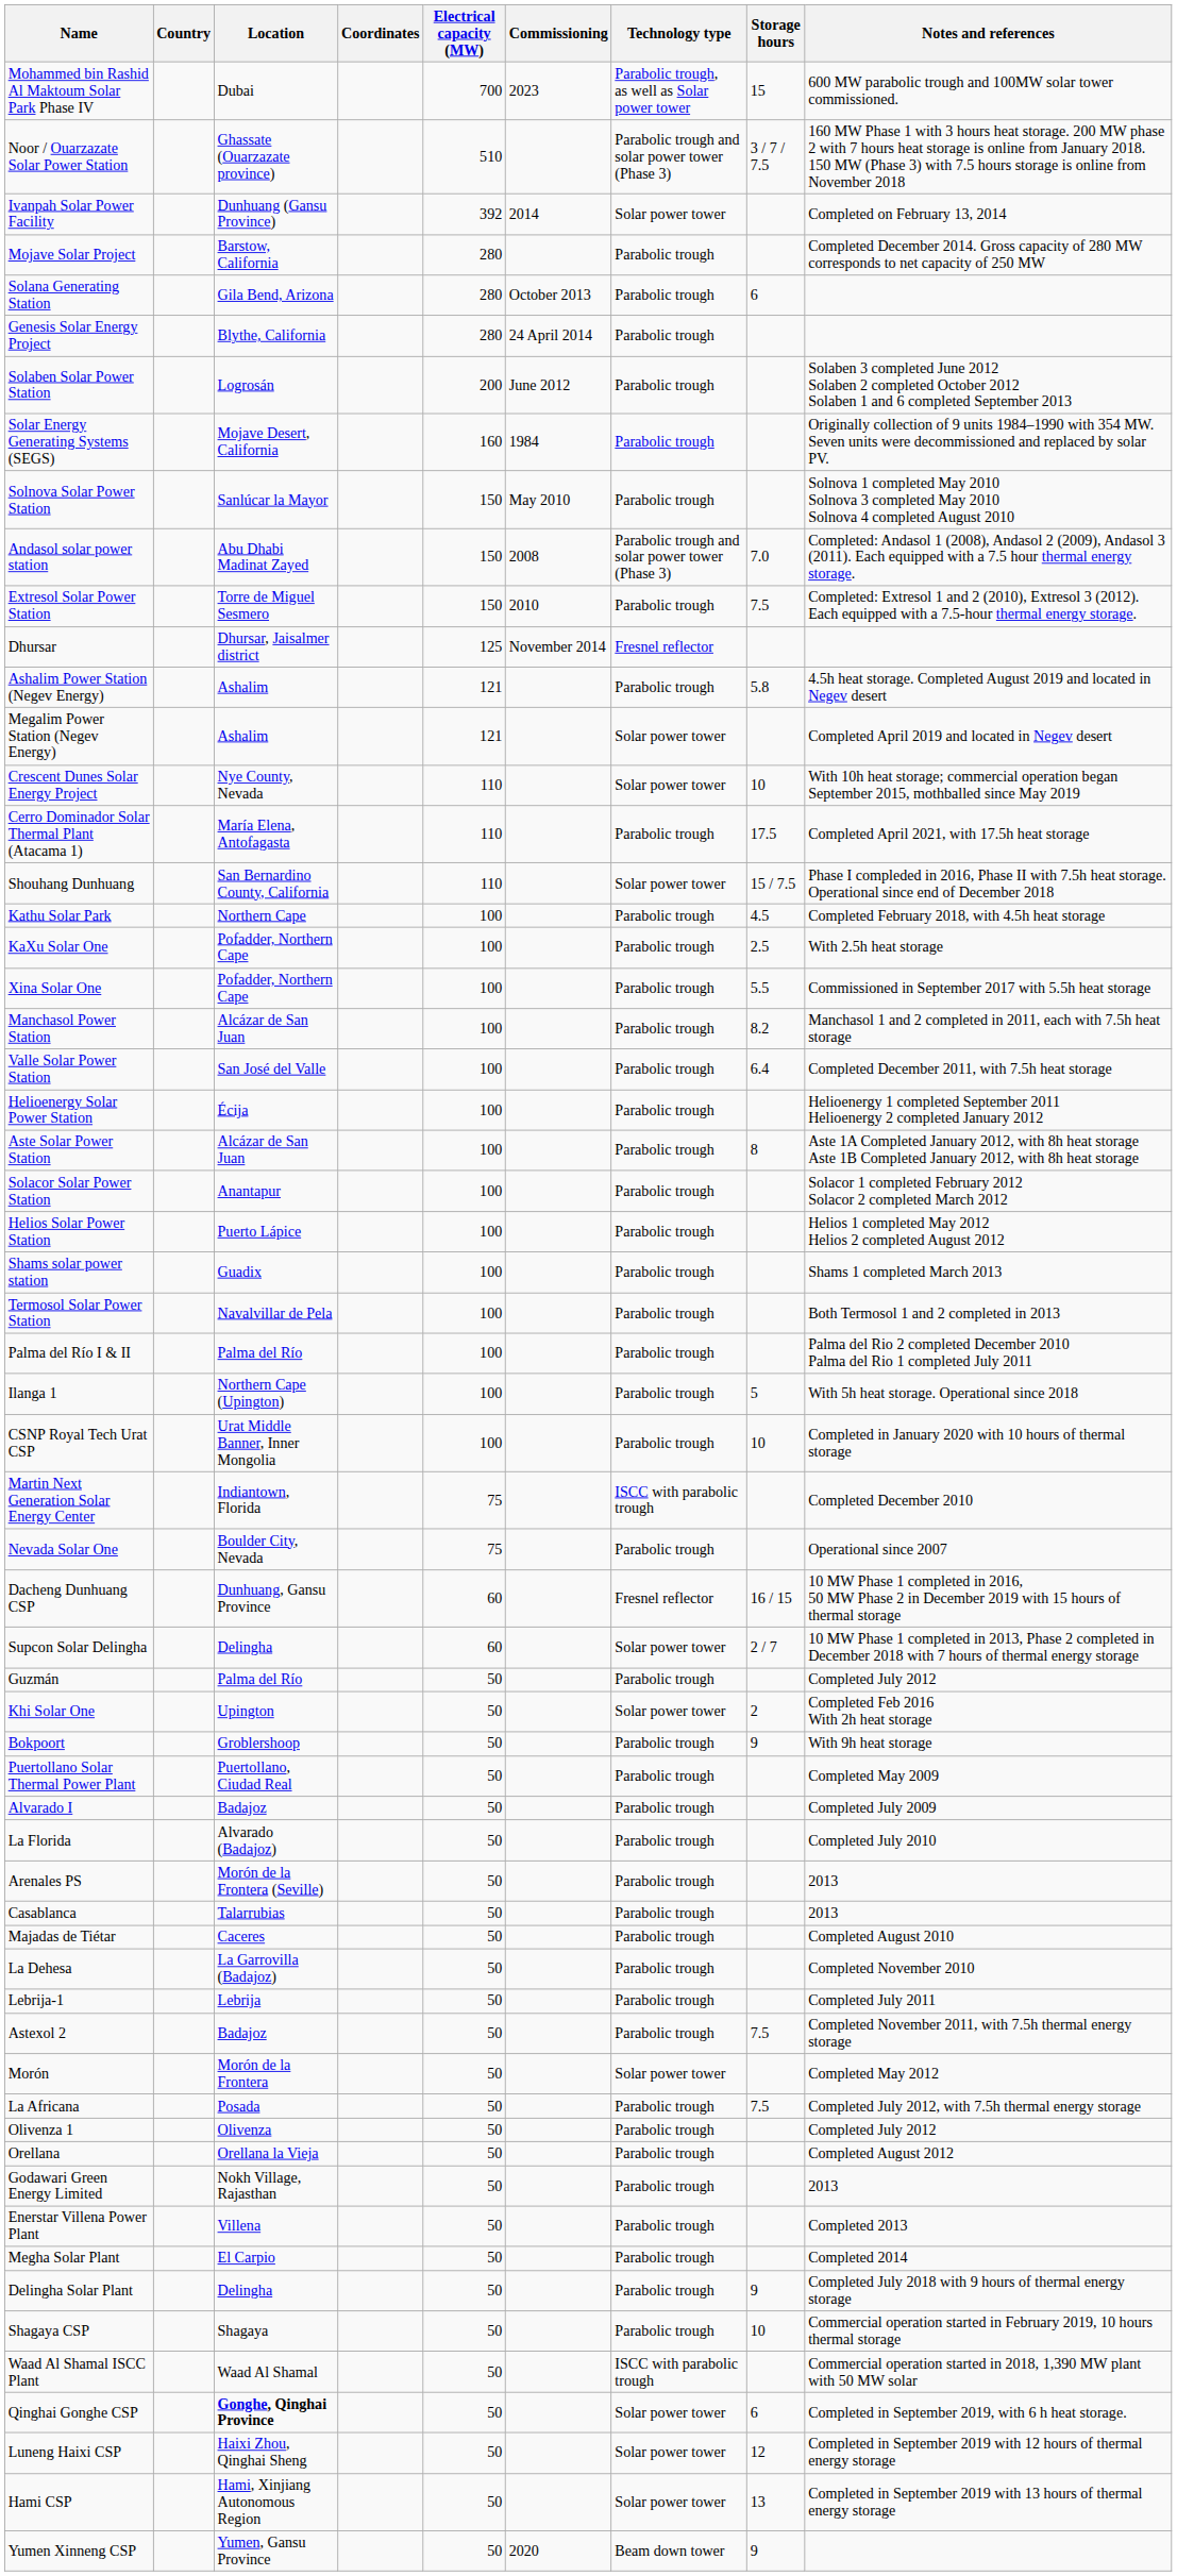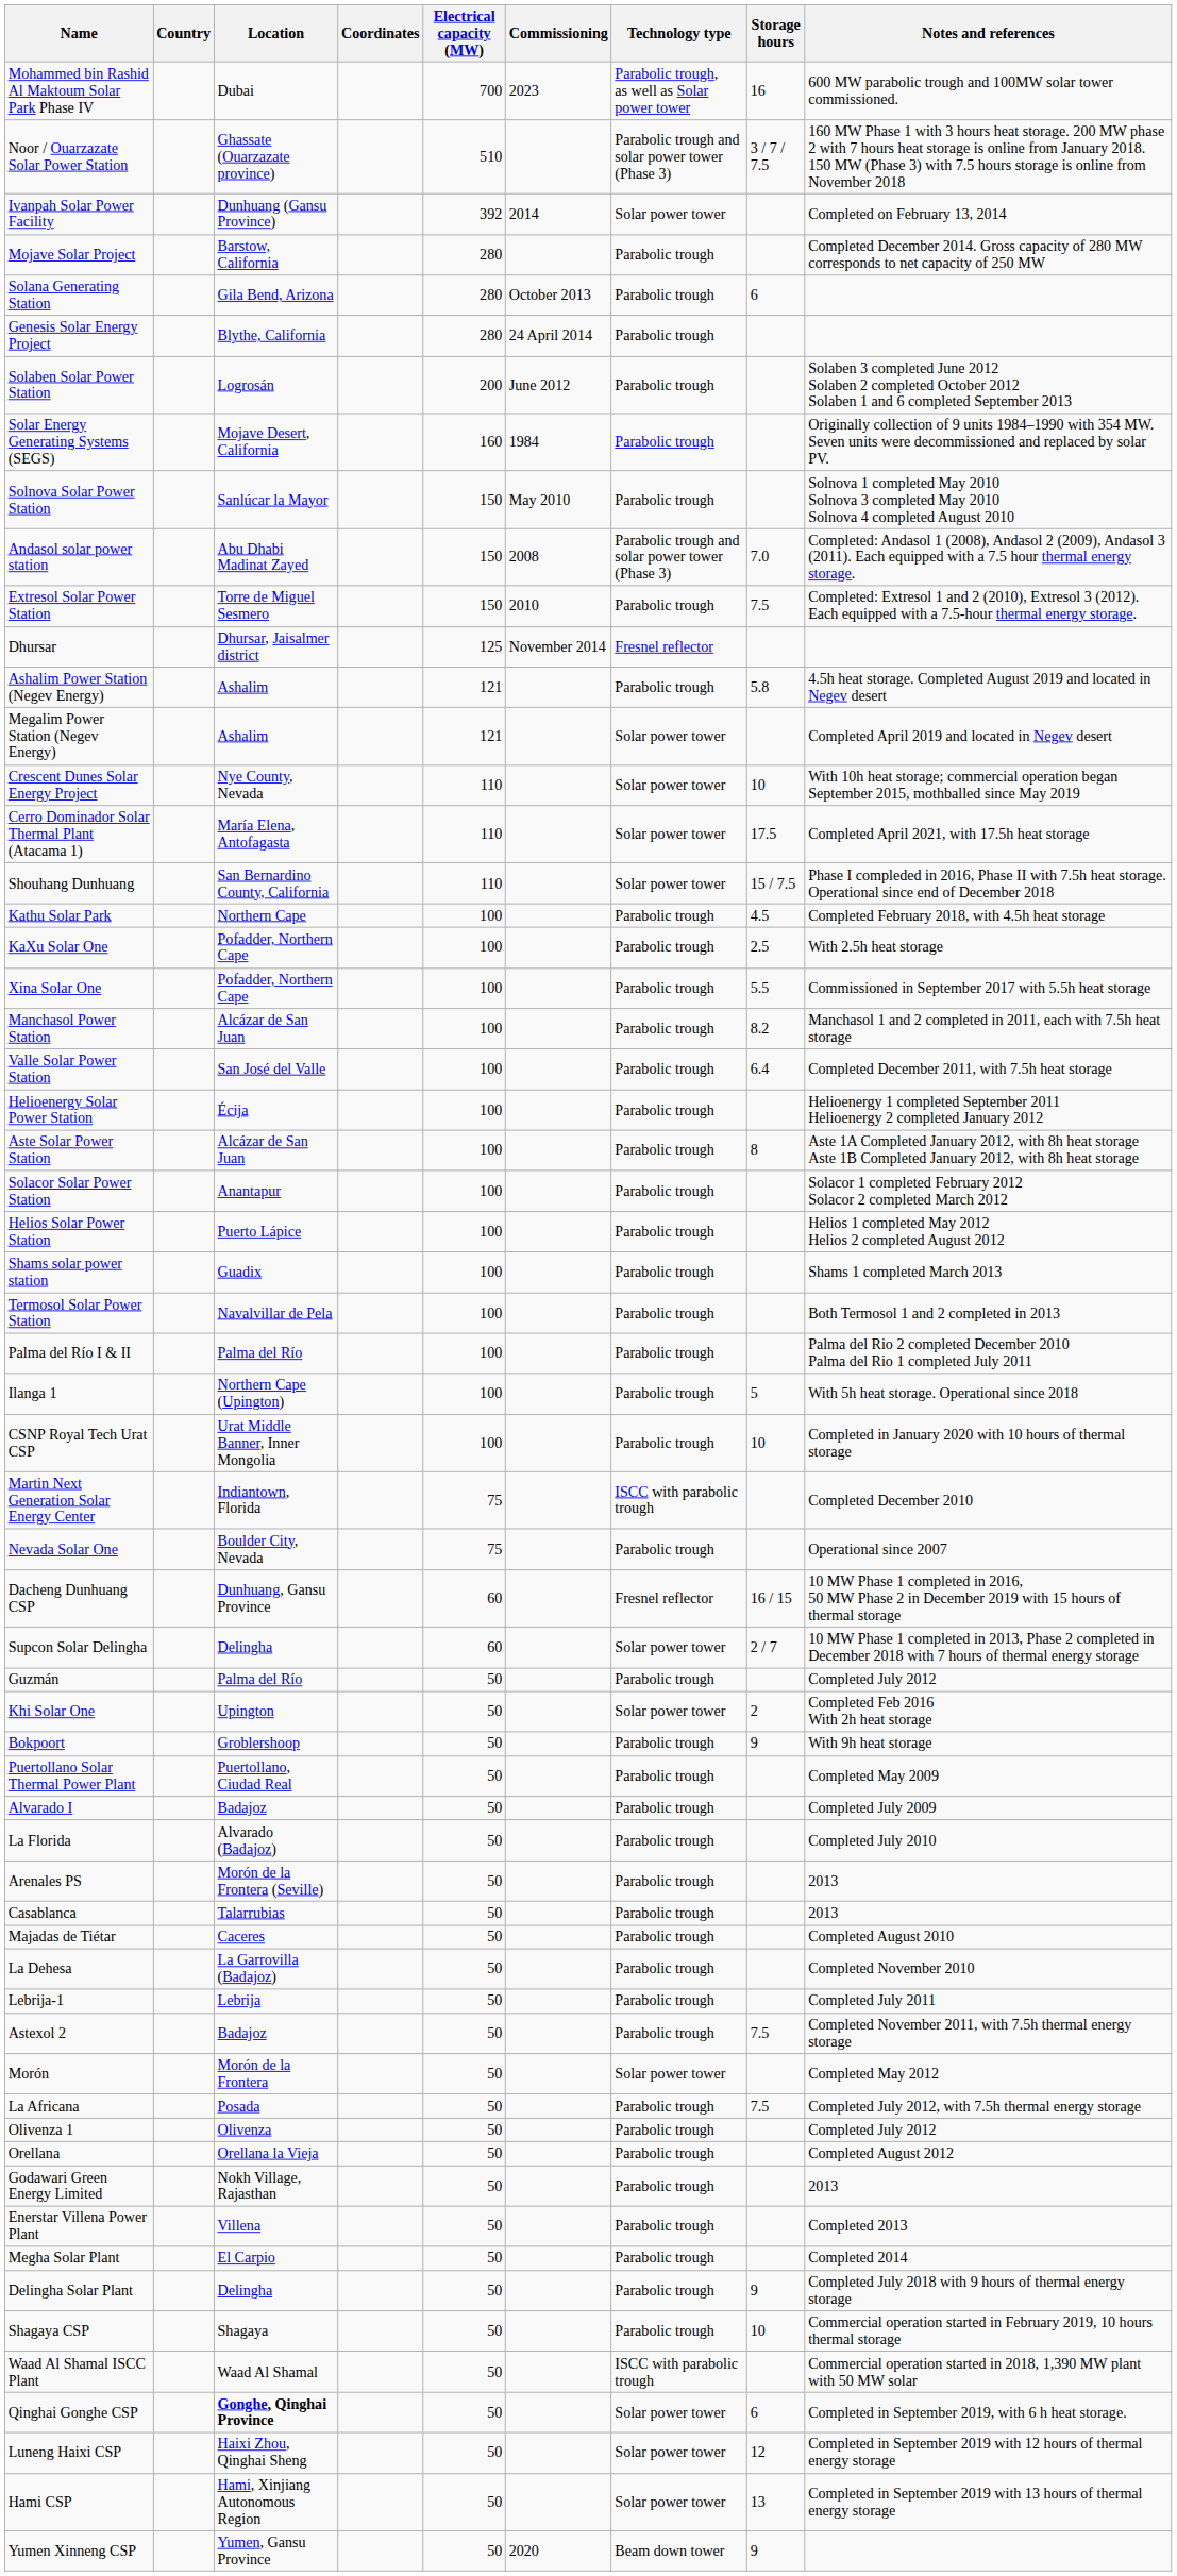Mohammed bin Rashid Al Maktoum Solar Park Phase IV | Storage hours: 15 -> 16
Cerro Dominador Solar Thermal Plant (Atacama 1) | Technology type: Parabolic trough -> Solar power tower
